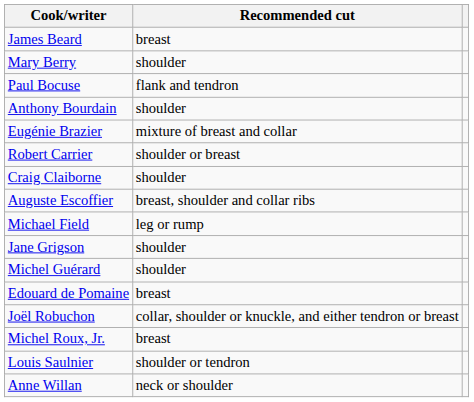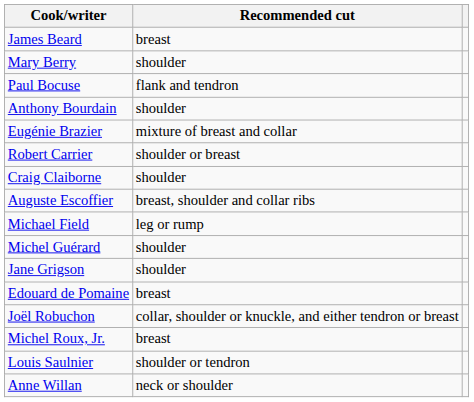rows swapped: Jane Grigson <-> Michel Guérard
